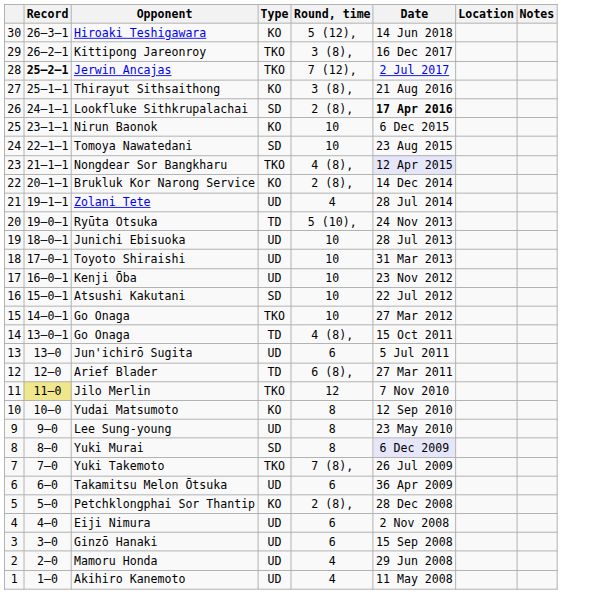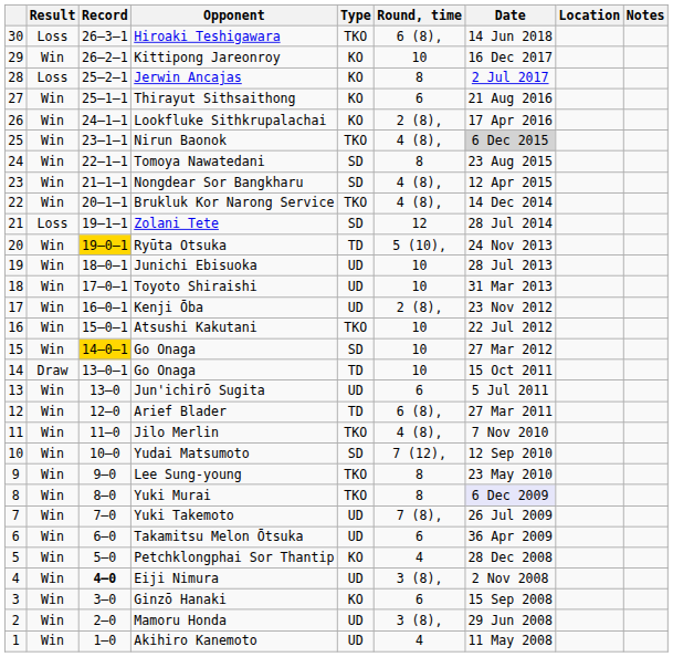+ column: Result | Loss | Win | Loss | Win | Win | Win | Win | Win | Win | Loss | Win | Win | Win | Win | Win | Win | Draw | Win | Win | Win | Win | Win | Win | Win | Win | Win | Win | Win | Win | Win
Hiroaki Teshigawara | Type: KO -> TKO
Hiroaki Teshigawara | Round, time: 5 (12), -> 6 (8),
Kittipong Jareonroy | Type: TKO -> KO
Kittipong Jareonroy | Round, time: 3 (8), -> 10
Jerwin Ancajas | Record: bold -> normal
Jerwin Ancajas | Type: TKO -> KO
Jerwin Ancajas | Round, time: 7 (12), -> 8
Thirayut Sithsaithong | Round, time: 3 (8), -> 6
Lookfluke Sithkrupalachai | Type: SD -> KO
Lookfluke Sithkrupalachai | Date: bold -> normal
Nirun Baonok | Type: KO -> TKO
Nirun Baonok | Round, time: 10 -> 4 (8),
Nirun Baonok | Date: no background -> lightgrey background
Tomoya Nawatedani | Round, time: 10 -> 8
Nongdear Sor Bangkharu | Type: TKO -> SD
Nongdear Sor Bangkharu | Date: lavender background -> no background
Brukluk Kor Narong Service | Type: KO -> TKO
Brukluk Kor Narong Service | Round, time: 2 (8), -> 4 (8),
Zolani Tete | Type: UD -> SD
Zolani Tete | Round, time: 4 -> 12
Ryūta Otsuka | Record: no background -> gold background
Kenji Ōba | Round, time: 10 -> 2 (8),
Atsushi Kakutani | Type: SD -> TKO
15 / Go Onaga | Record: no background -> gold background
15 / Go Onaga | Type: TKO -> SD
14 / Go Onaga | Round, time: 4 (8), -> 10
Jilo Merlin | Record: khaki background -> no background
Jilo Merlin | Round, time: 12 -> 4 (8),
Yudai Matsumoto | Type: KO -> SD
Yudai Matsumoto | Round, time: 8 -> 7 (12),
Lee Sung-young | Type: UD -> TKO
Yuki Murai | Type: SD -> TKO
Yuki Takemoto | Type: TKO -> UD
Petchklongphai Sor Thantip | Round, time: 2 (8), -> 4
Eiji Nimura | Record: normal -> bold
Eiji Nimura | Round, time: 6 -> 3 (8),
Ginzō Hanaki | Type: UD -> KO
Mamoru Honda | Round, time: 4 -> 3 (8),
